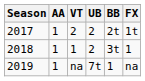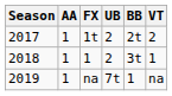columns swapped: VT <-> FX
